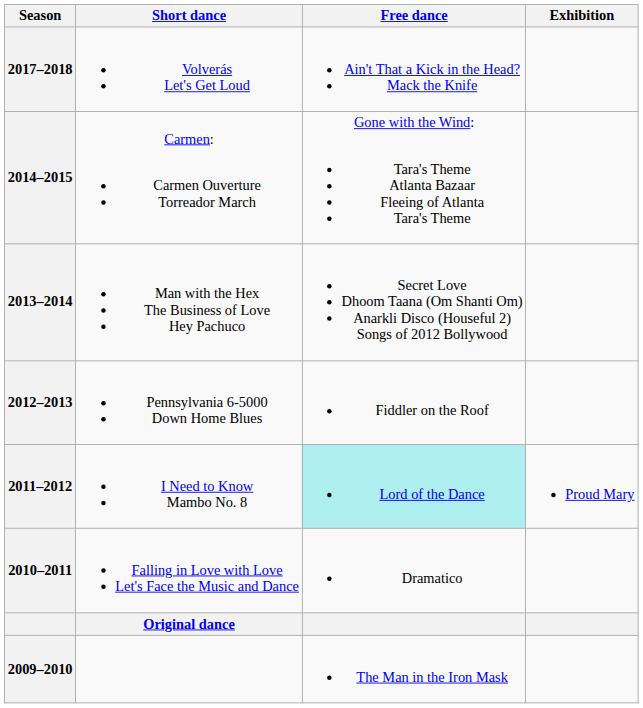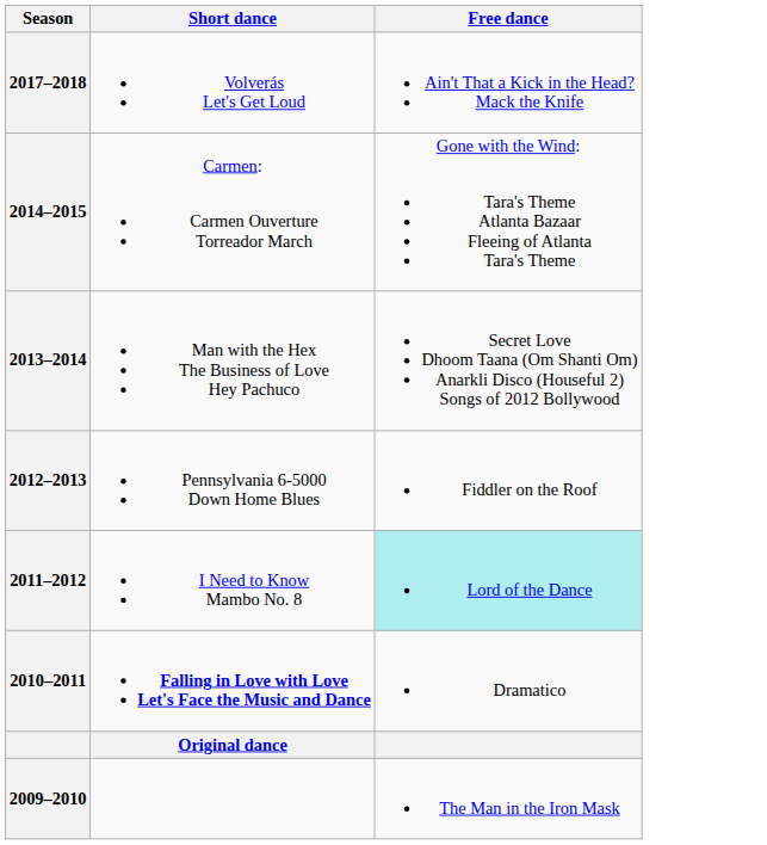- column: Exhibition | Proud Mary
2010–2011 | Short dance: normal -> bold
